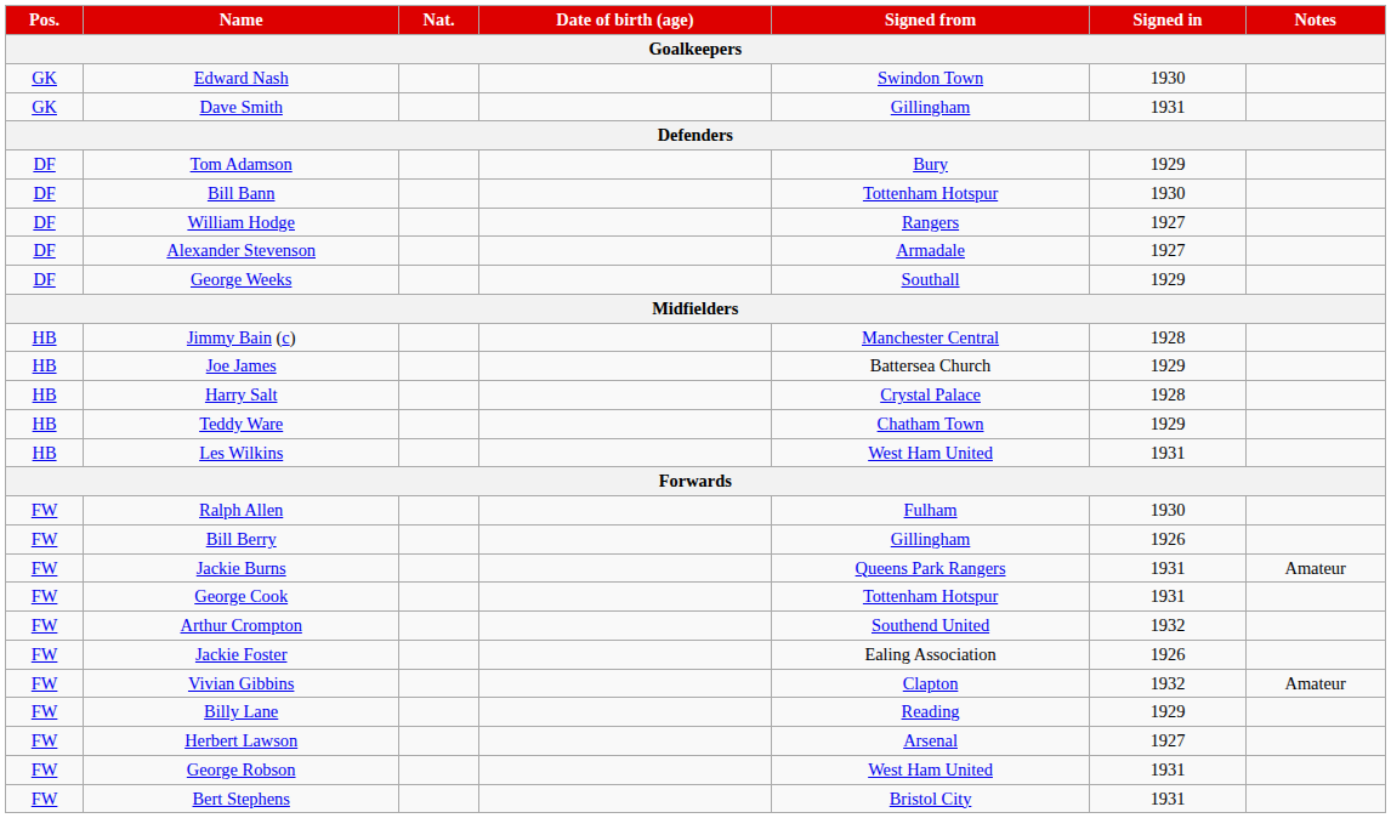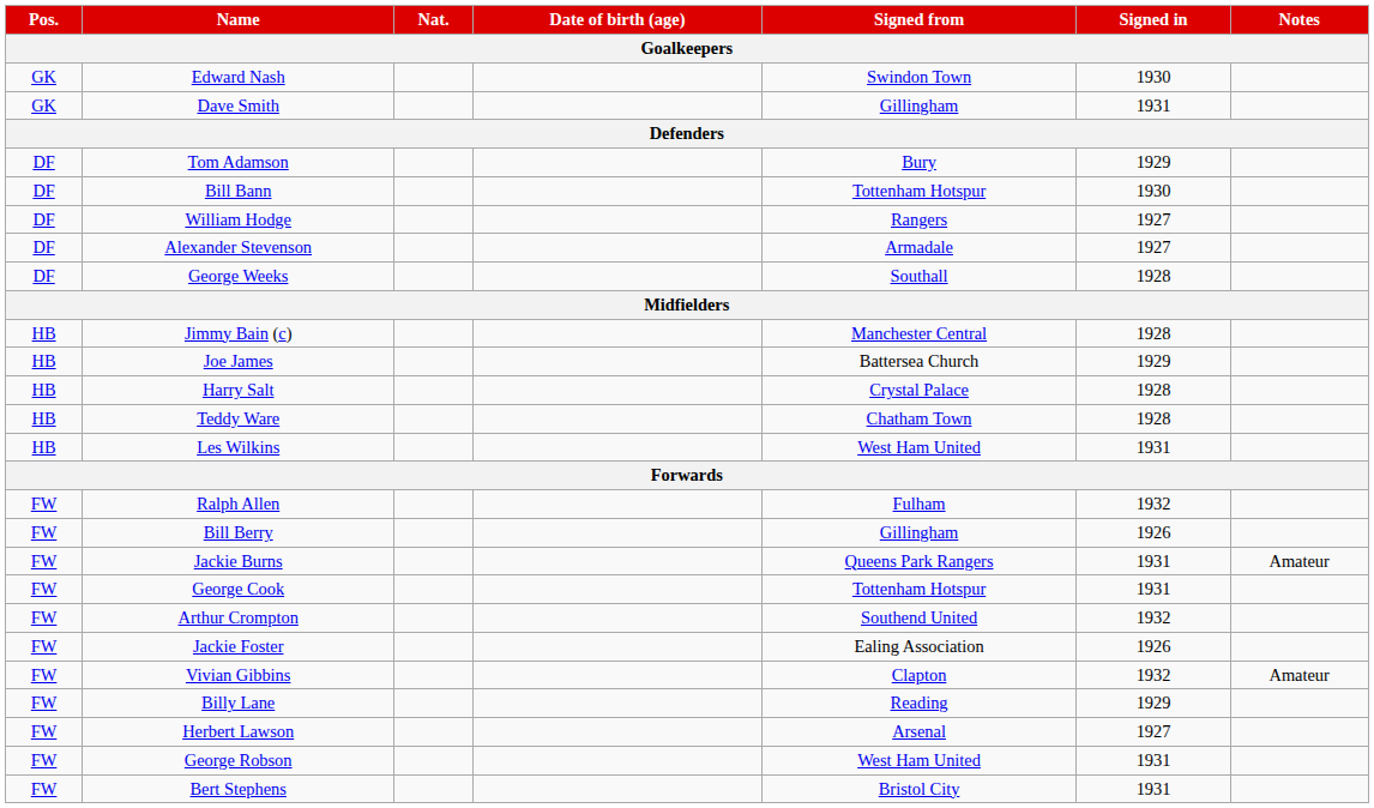George Weeks | Signed in: 1929 -> 1928
Teddy Ware | Signed in: 1929 -> 1928
Ralph Allen | Signed in: 1930 -> 1932
